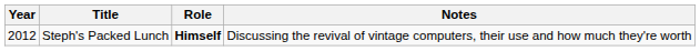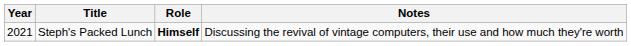Steph's Packed Lunch | Year: 2012 -> 2021
